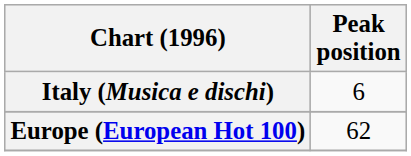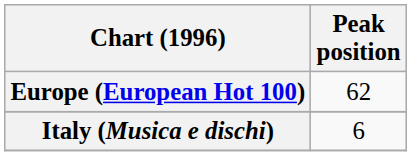rows swapped: Europe (European Hot 100) <-> Italy (Musica e dischi)
